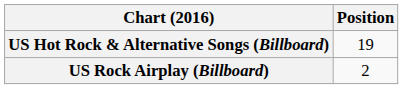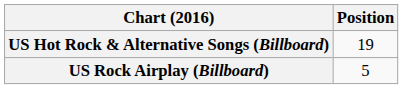US Rock Airplay (Billboard) | Position: 2 -> 5
